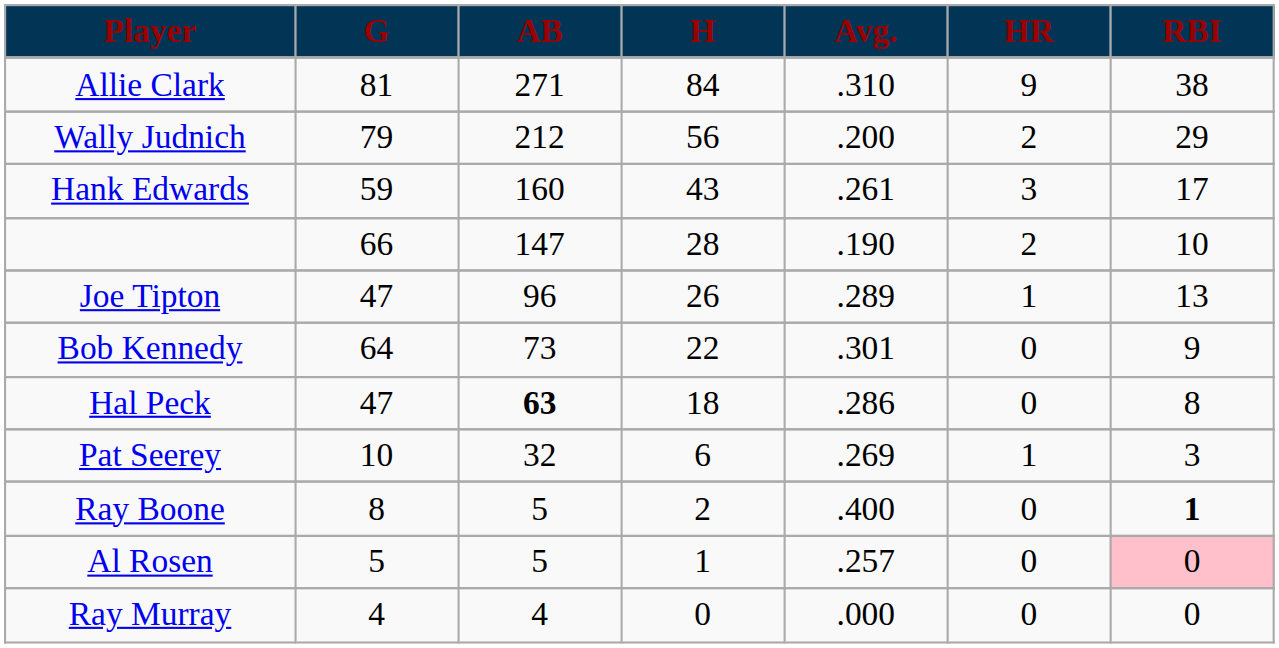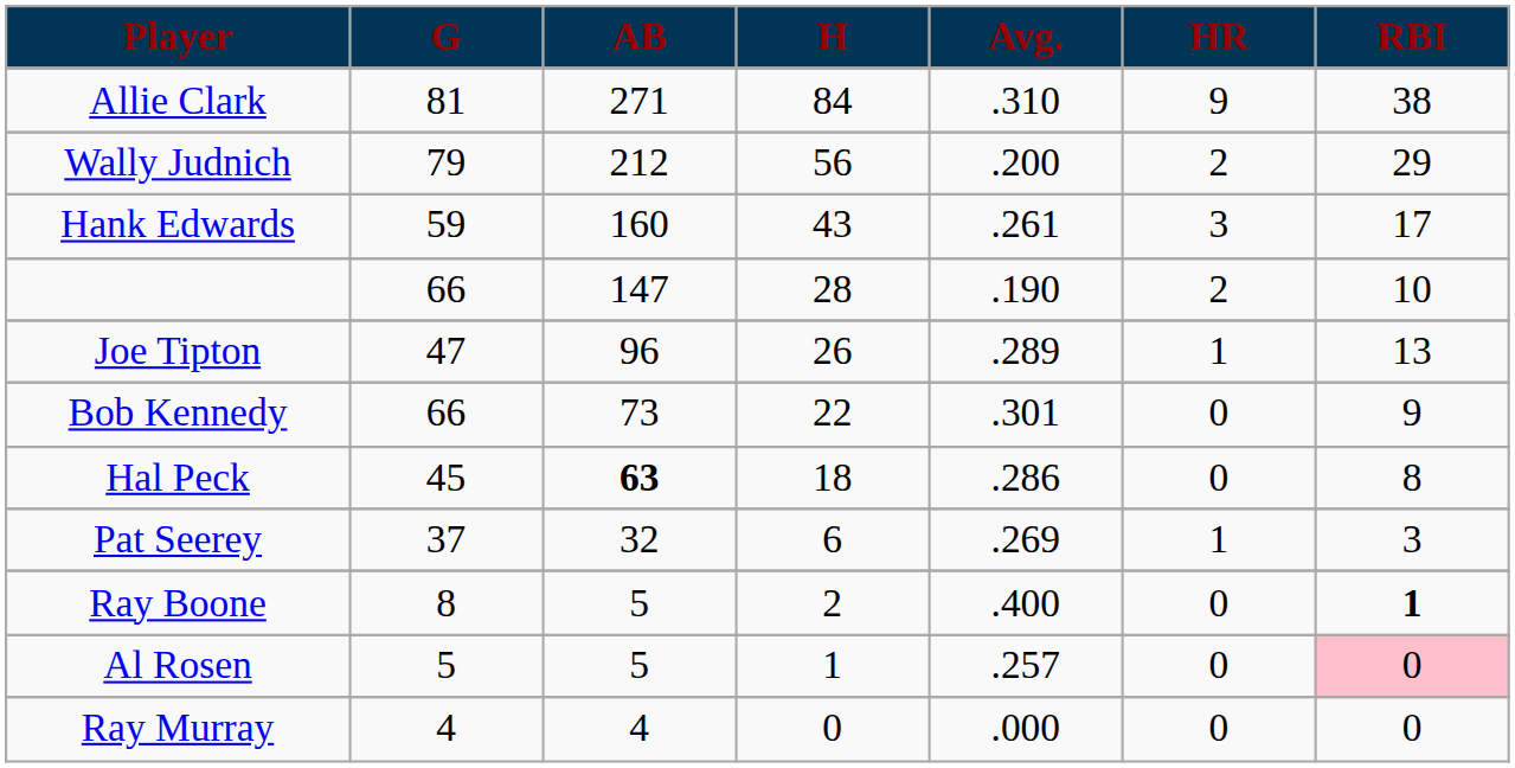Bob Kennedy | G: 64 -> 66
Hal Peck | G: 47 -> 45
Pat Seerey | G: 10 -> 37
